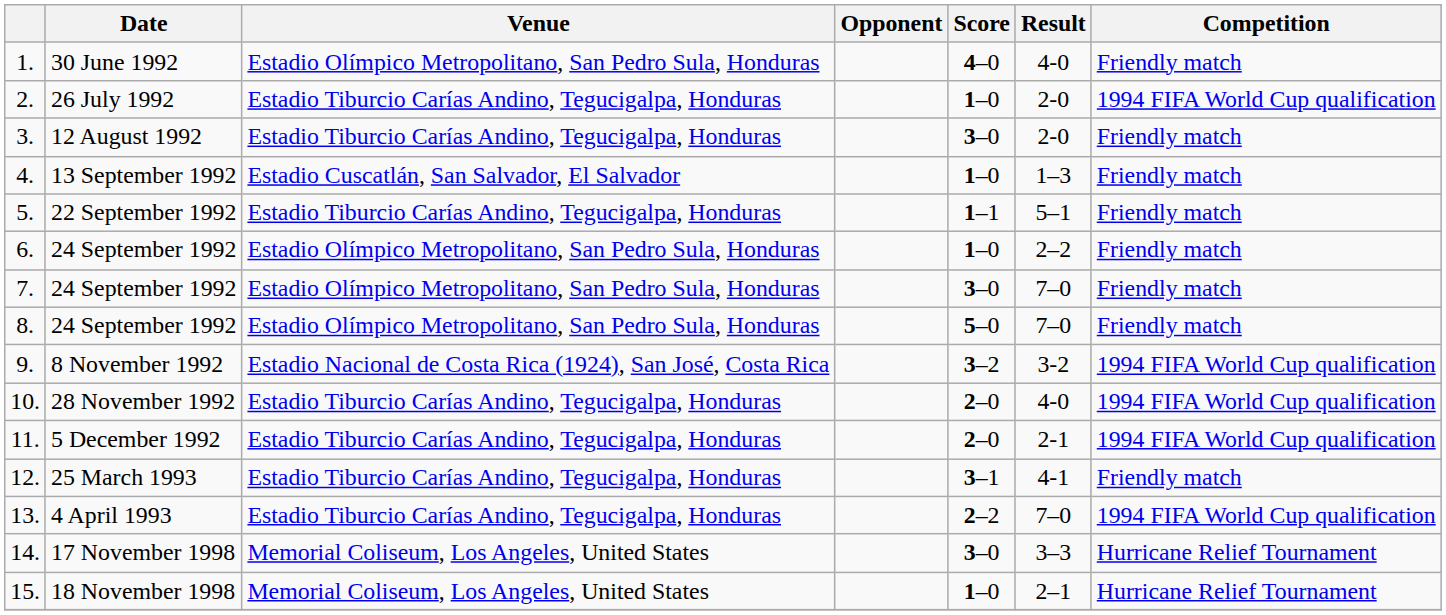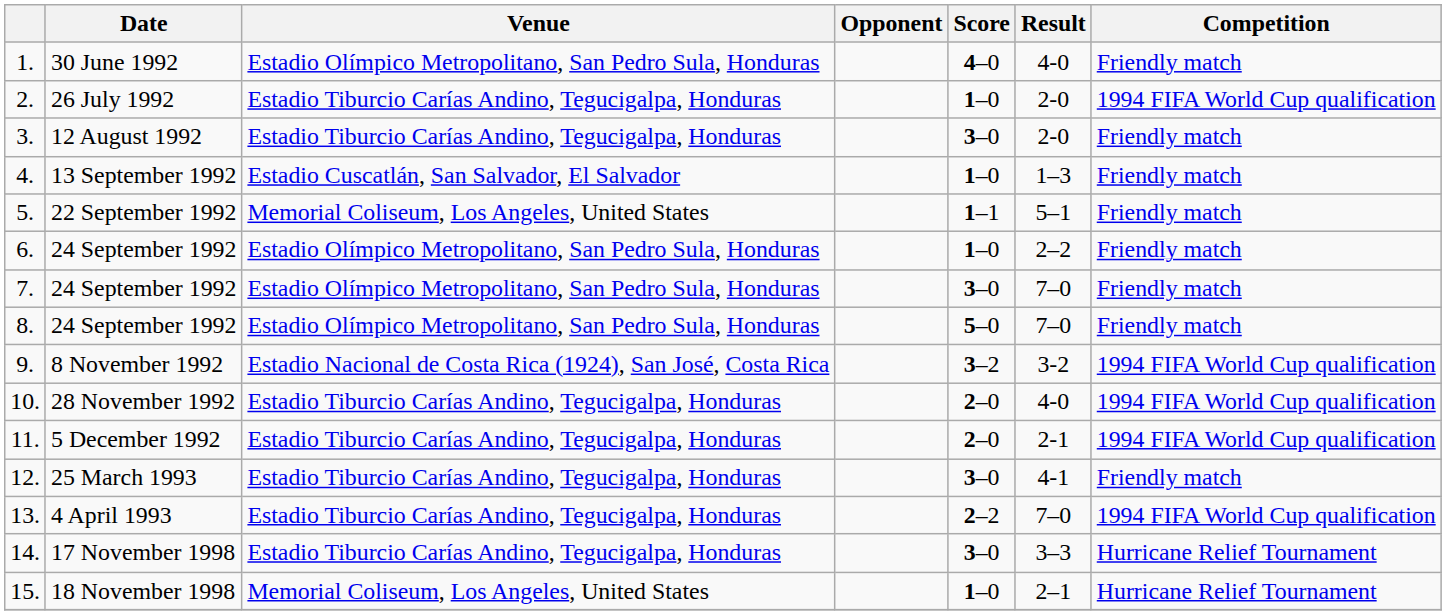5. | Venue: Estadio Tiburcio Carías Andino, Tegucigalpa, Honduras -> Memorial Coliseum, Los Angeles, United States
12. | Score: 3–1 -> 3–0
14. | Venue: Memorial Coliseum, Los Angeles, United States -> Estadio Tiburcio Carías Andino, Tegucigalpa, Honduras
